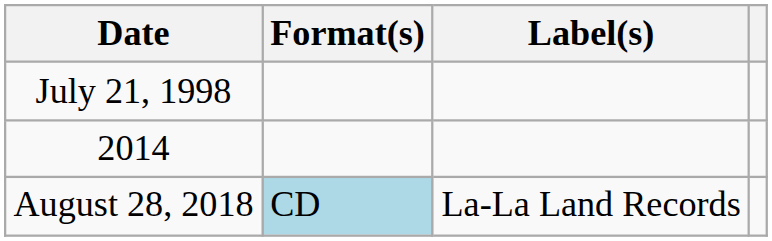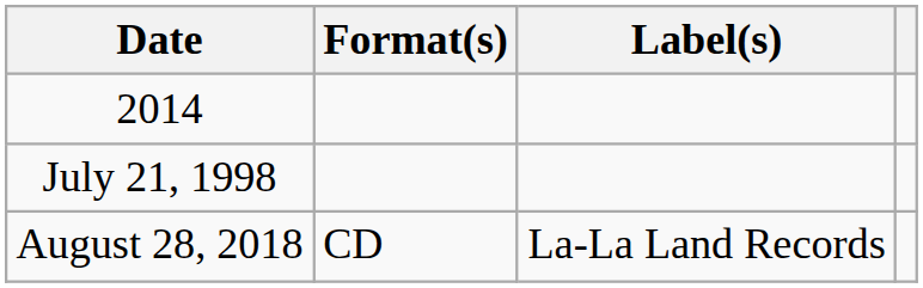rows swapped: July 21, 1998 <-> 2014
August 28, 2018 | Format(s): lightblue background -> no background
